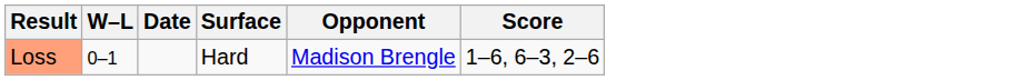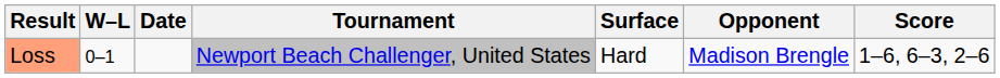+ column: Tournament | Newport Beach Challenger, United States
